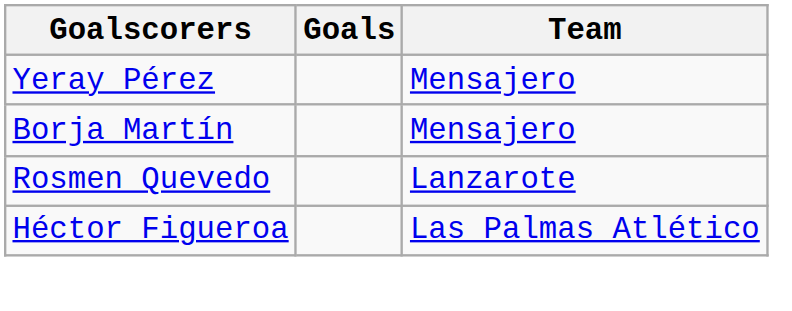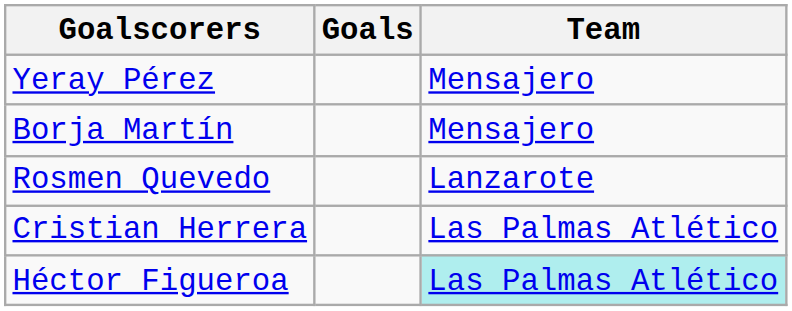+ row: Cristian Herrera | Las Palmas Atlético
Héctor Figueroa | Team: no background -> paleturquoise background
